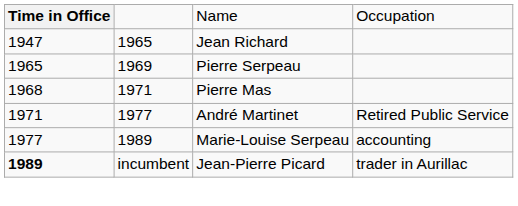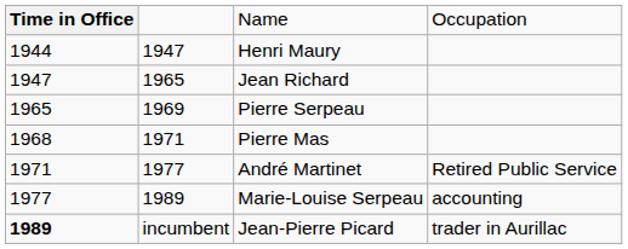+ row: 1944 | 1947 | Henri Maury
